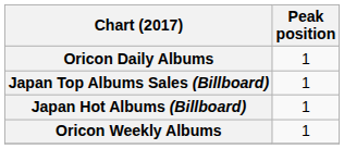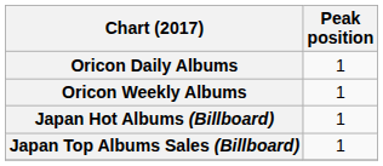rows swapped: Oricon Weekly Albums <-> Japan Top Albums Sales (Billboard)
